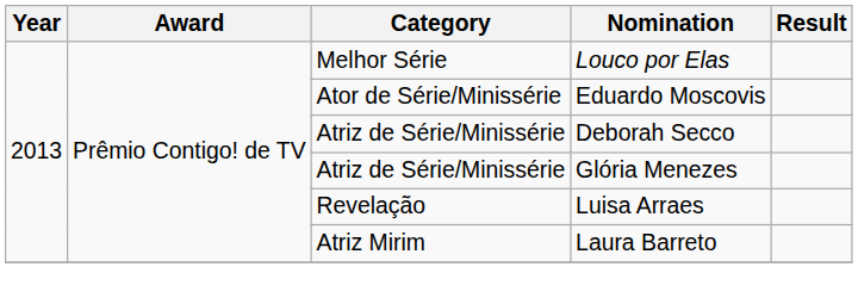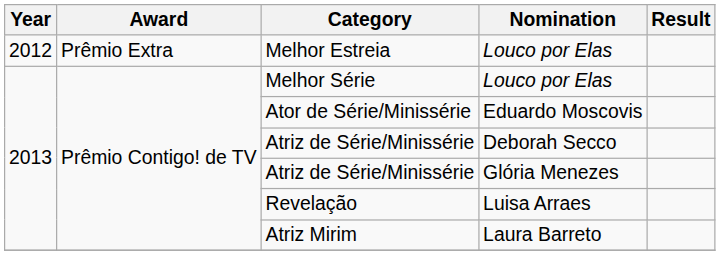+ row: 2012 | Prêmio Extra | Melhor Estreia | Louco por Elas
